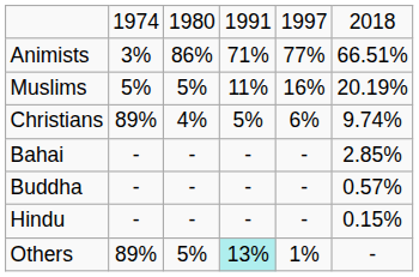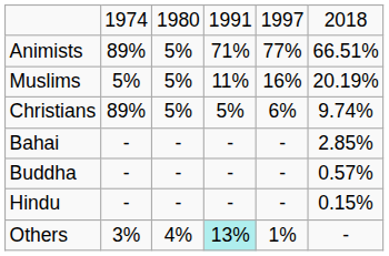Animists | column 2: 3% -> 89%
Animists | column 3: 86% -> 5%
Christians | column 3: 4% -> 5%
Others | column 2: 89% -> 3%
Others | column 3: 5% -> 4%
